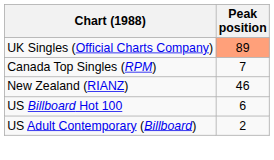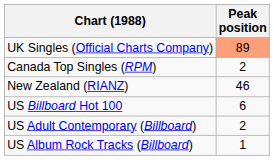Canada Top Singles (RPM) | Peak position: 7 -> 2
+ row: US Album Rock Tracks (Billboard) | 1
